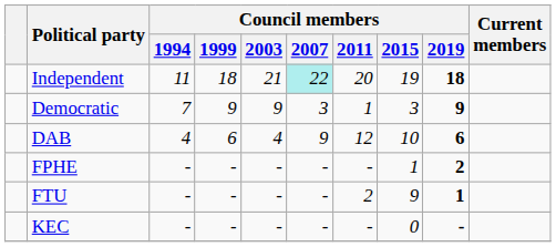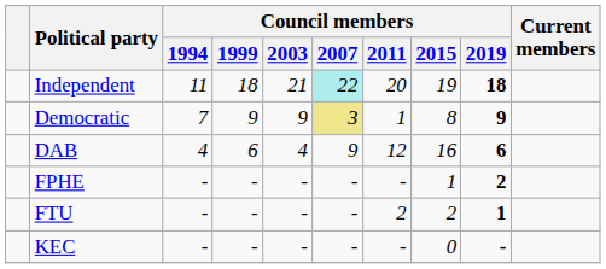Democratic | Council members / 2007: no background -> khaki background
Democratic | Council members / 2015: 3 -> 8
DAB | Council members / 2015: 10 -> 16
FTU | Council members / 2015: 9 -> 2
